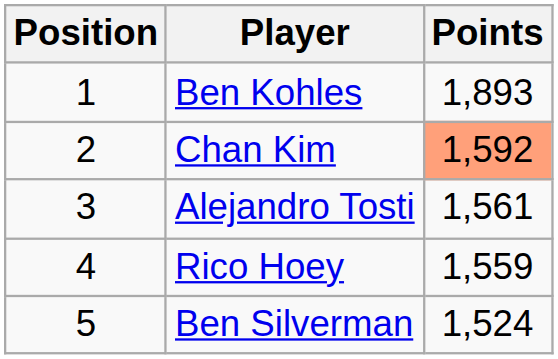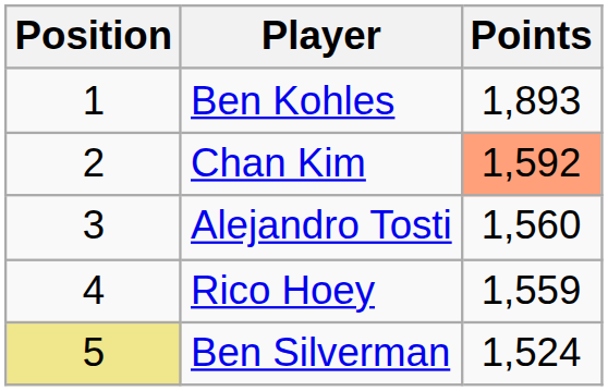Alejandro Tosti | Points: 1,561 -> 1,560
Ben Silverman | Position: no background -> khaki background
